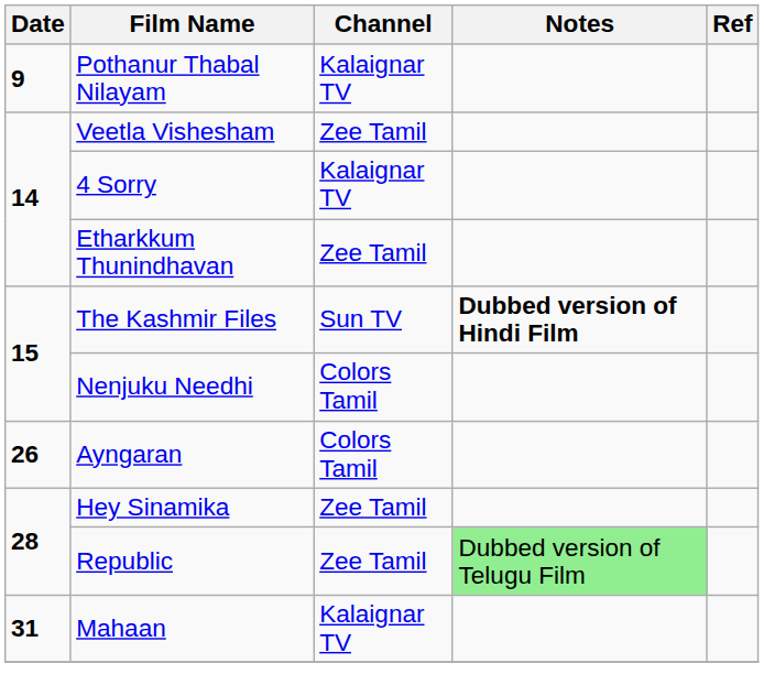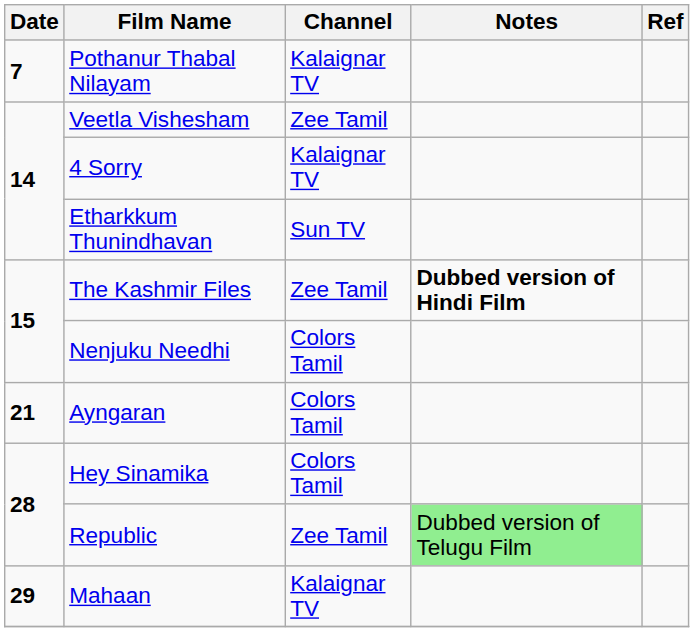Pothanur Thabal Nilayam | Date: 9 -> 7
Etharkkum Thunindhavan | Channel: Zee Tamil -> Sun TV
The Kashmir Files | Channel: Sun TV -> Zee Tamil
Ayngaran | Date: 26 -> 21
Hey Sinamika | Channel: Zee Tamil -> Colors Tamil
Mahaan | Date: 31 -> 29
